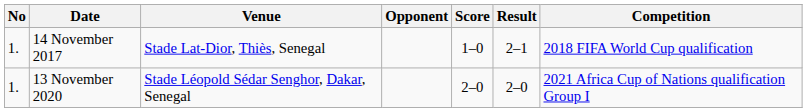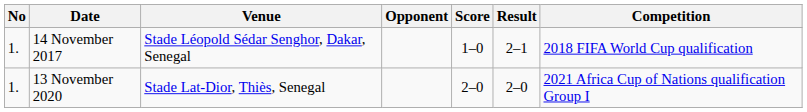14 November 2017 | Venue: Stade Lat-Dior, Thiès, Senegal -> Stade Léopold Sédar Senghor, Dakar, Senegal
13 November 2020 | Venue: Stade Léopold Sédar Senghor, Dakar, Senegal -> Stade Lat-Dior, Thiès, Senegal
